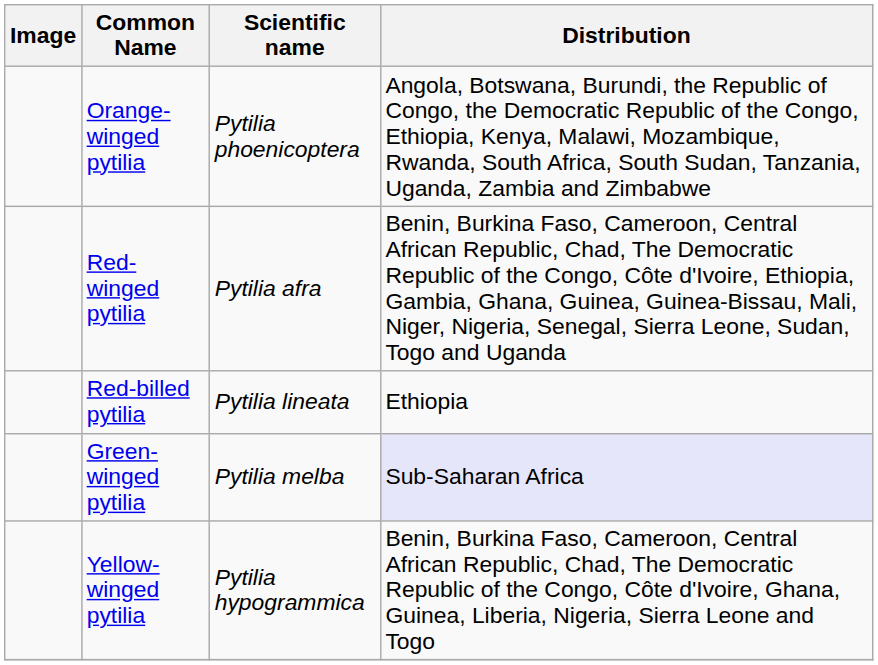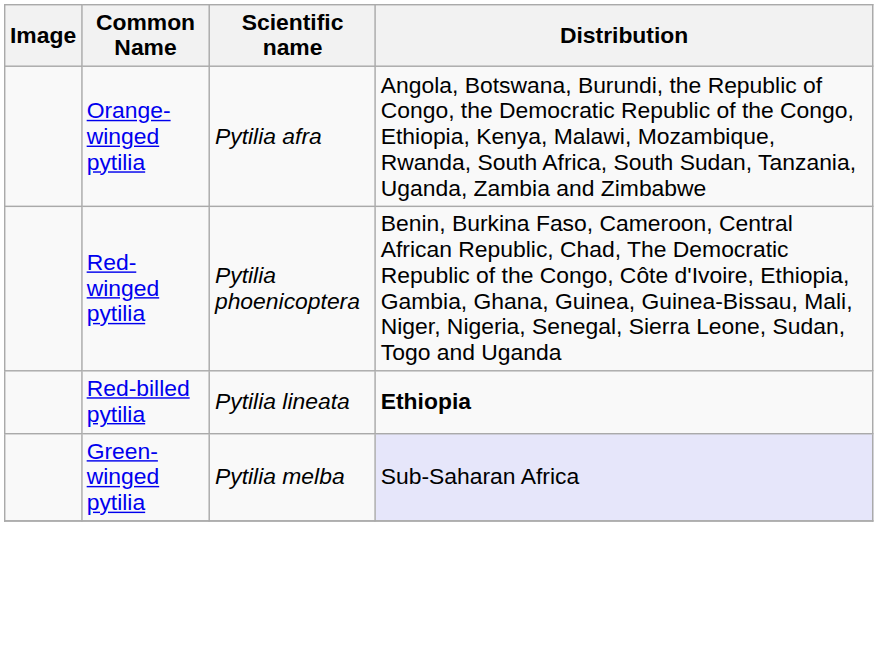Orange-winged pytilia | Scientific name: Pytilia phoenicoptera -> Pytilia afra
Red-winged pytilia | Scientific name: Pytilia afra -> Pytilia phoenicoptera
Red-billed pytilia | Distribution: normal -> bold
- row: Yellow-winged pytilia | Pytilia hypogrammica | Benin, Burkina Faso, Cameroon, Central African Republic, Chad, The Democratic Republic of the Congo, Côte d'Ivoire, Ghana, Guinea, Liberia, Nigeria, Sierra Leone and Togo
